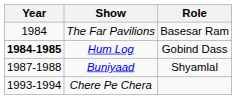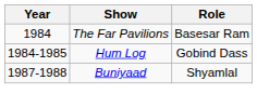Hum Log | Year: bold -> normal
- row: 1993-1994 | Chere Pe Chera
